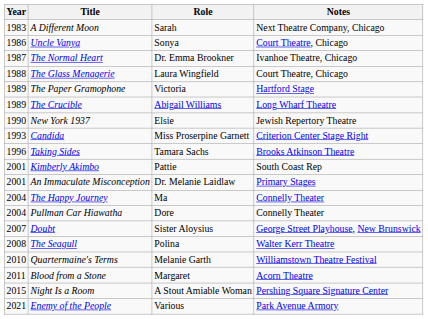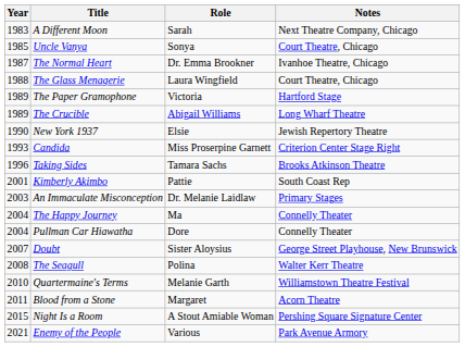Uncle Vanya | Year: 1986 -> 1985
An Immaculate Misconception | Year: 2001 -> 2003
